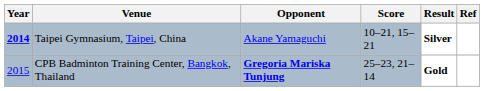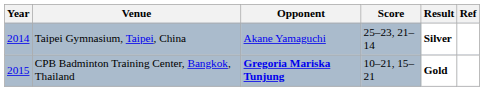Taipei Gymnasium, Taipei, China | Year: bold -> normal
Taipei Gymnasium, Taipei, China | Score: 10–21, 15–21 -> 25–23, 21–14
CPB Badminton Training Center, Bangkok, Thailand | Score: 25–23, 21–14 -> 10–21, 15–21
